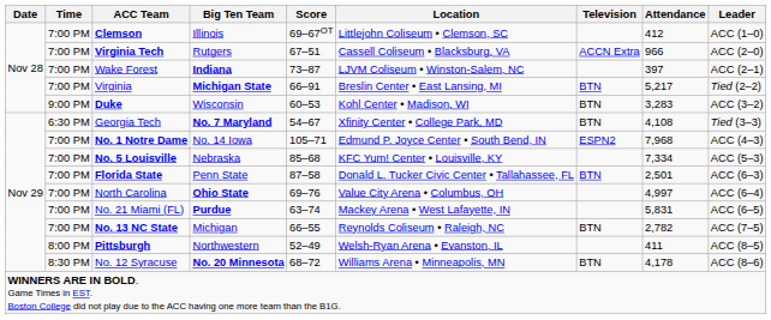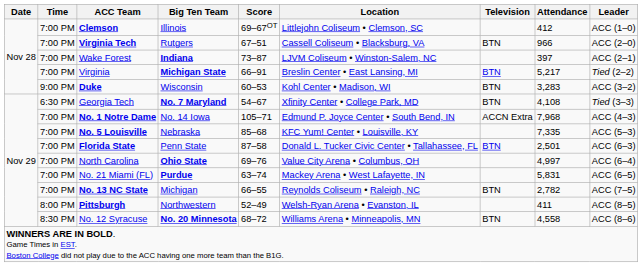Virginia Tech | Television: ACCN Extra -> BTN
No. 1 Notre Dame | Television: ESPN2 -> ACCN Extra
No. 5 Louisville | Attendance: 7,334 -> 7,335
No. 12 Syracuse | Attendance: 4,178 -> 4,558
